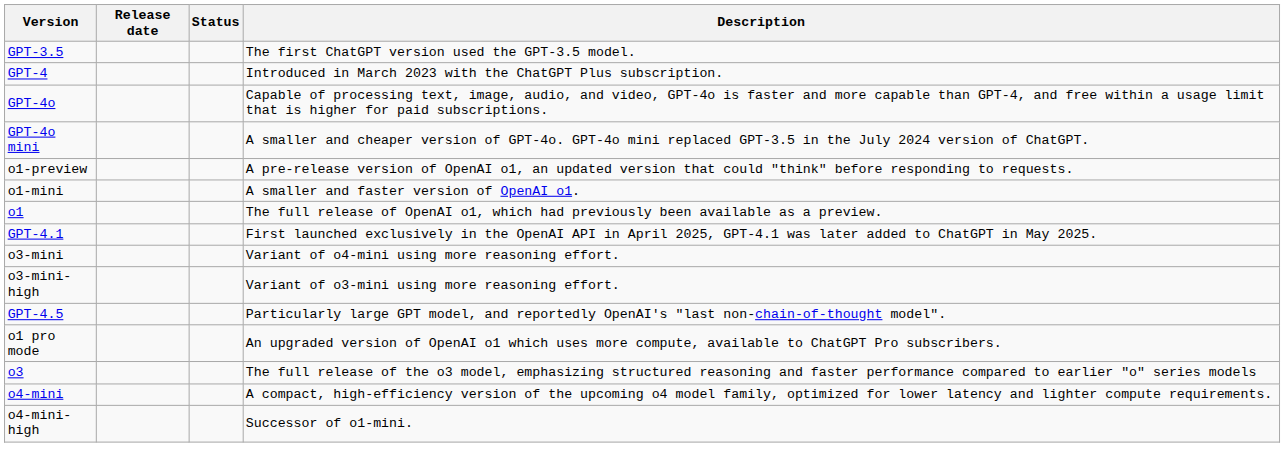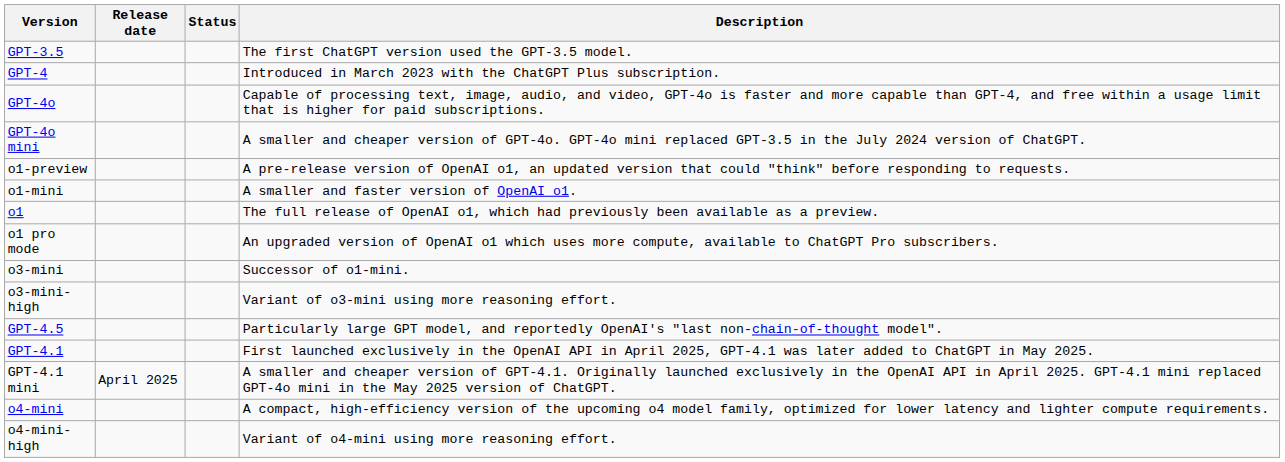rows swapped: o1 pro mode <-> GPT-4.1
o3-mini | Description: Variant of o4-mini using more reasoning effort. -> Successor of o1-mini.
+ row: GPT-4.1 mini | April 2025 | A smaller and cheaper version of GPT-4.1. Originally launched exclusively in the OpenAI API in April 2025. GPT-4.1 mini replaced GPT-4o mini in the May 2025 version of ChatGPT.
- row: o3 | The full release of the o3 model, emphasizing structured reasoning and faster performance compared to earlier "o" series models
o4-mini-high | Description: Successor of o1-mini. -> Variant of o4-mini using more reasoning effort.
